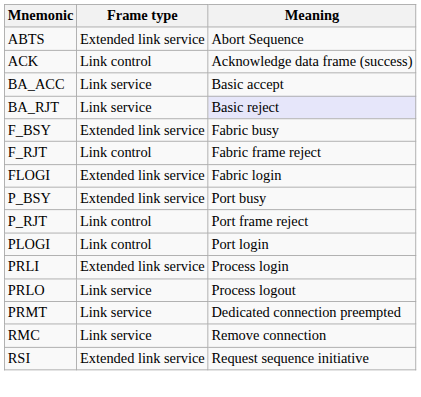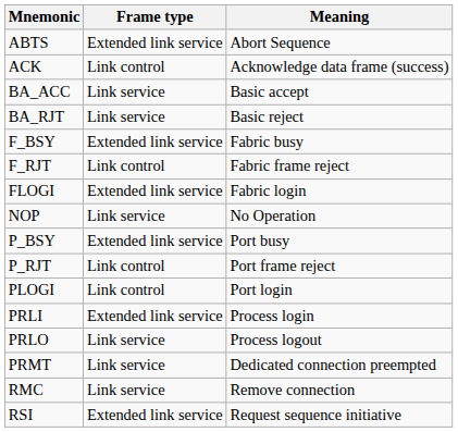BA_RJT | Meaning: lavender background -> no background
+ row: NOP | Link service | No Operation
